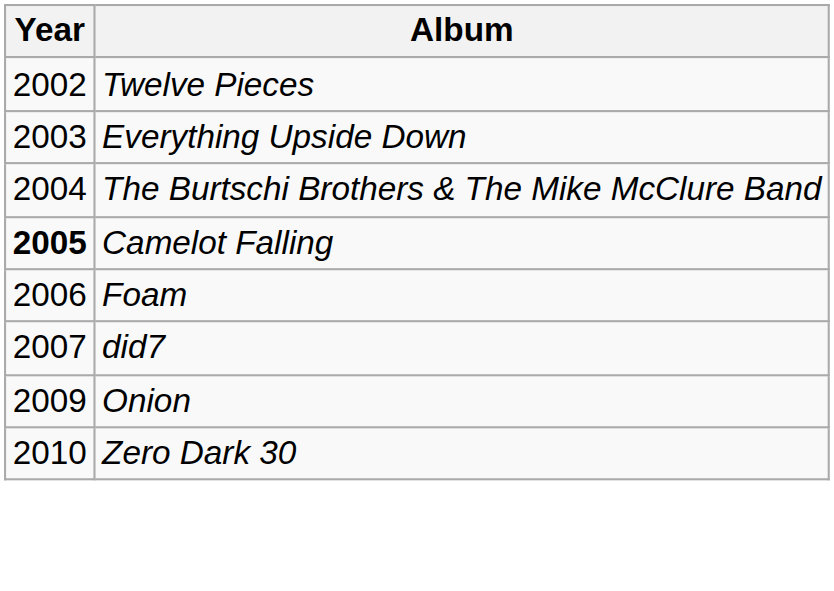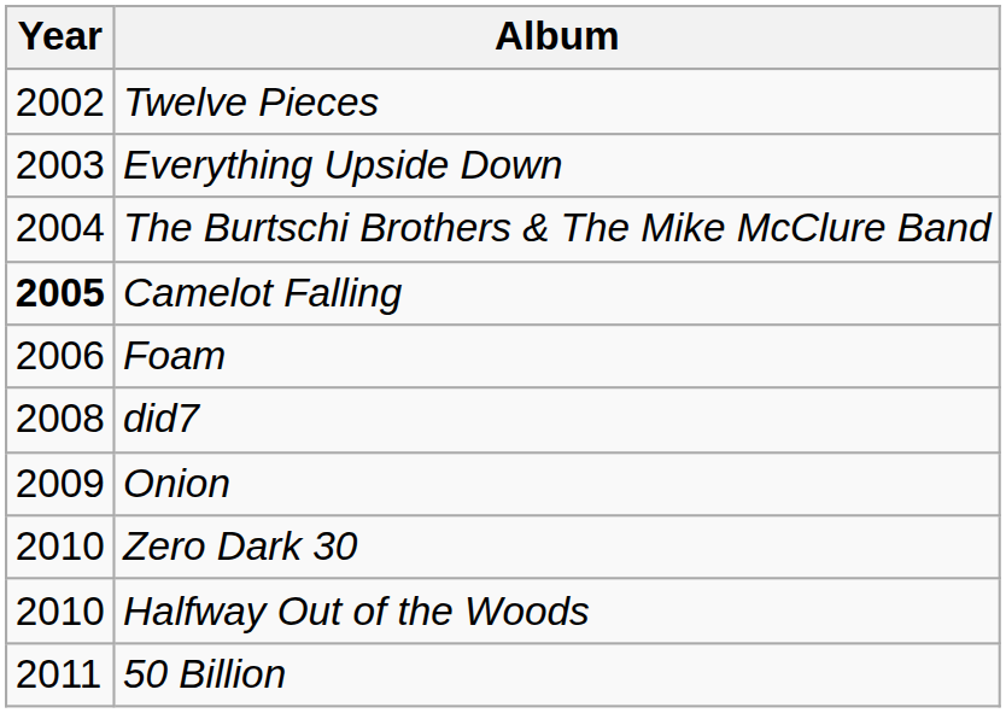did7 | Year: 2007 -> 2008
+ row: 2010 | Halfway Out of the Woods
+ row: 2011 | 50 Billion
